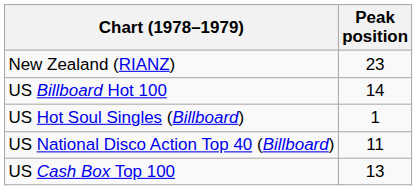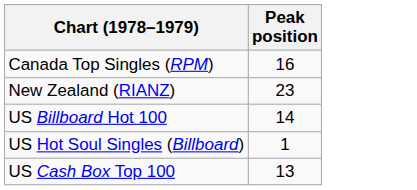+ row: Canada Top Singles (RPM) | 16
- row: US National Disco Action Top 40 (Billboard) | 11
